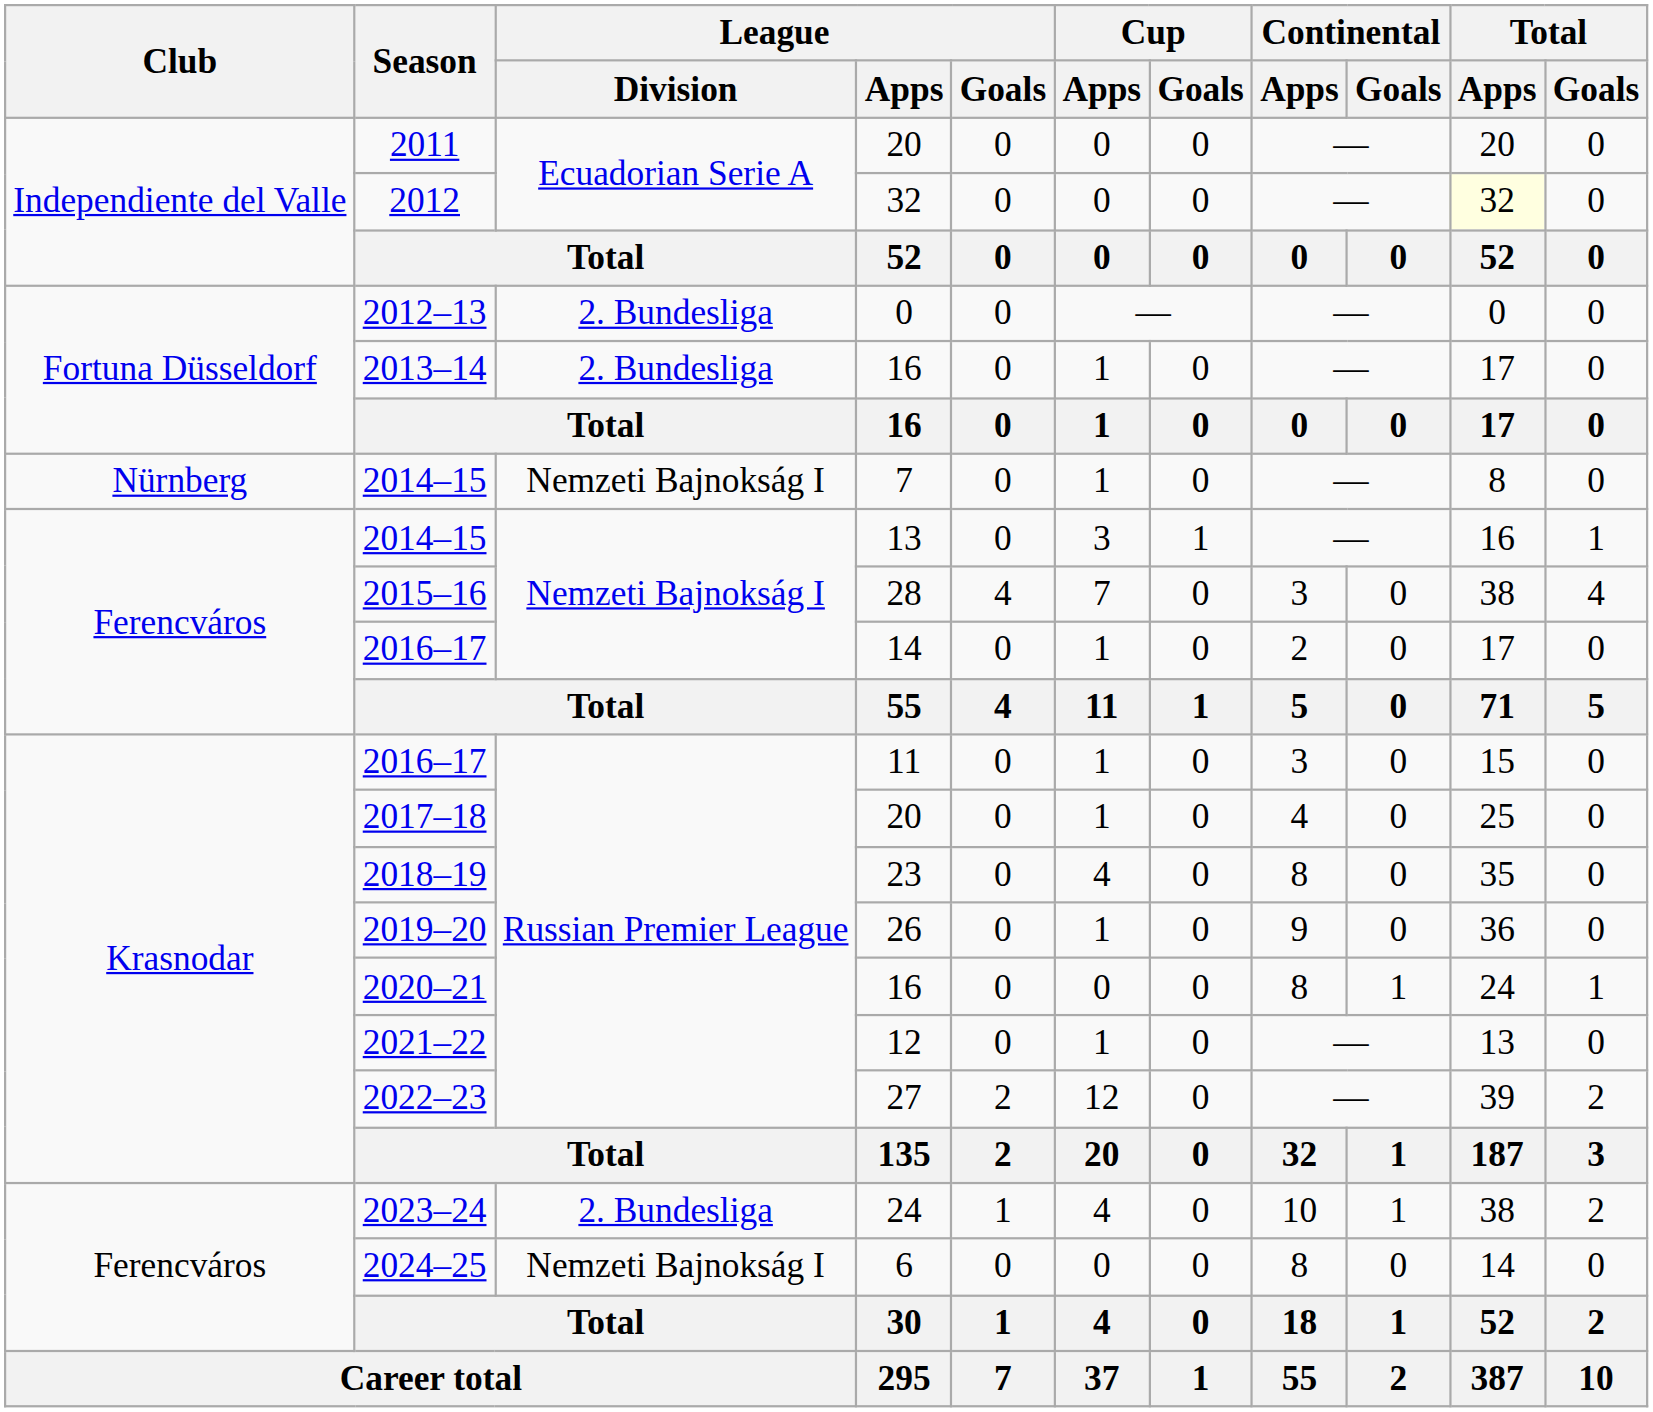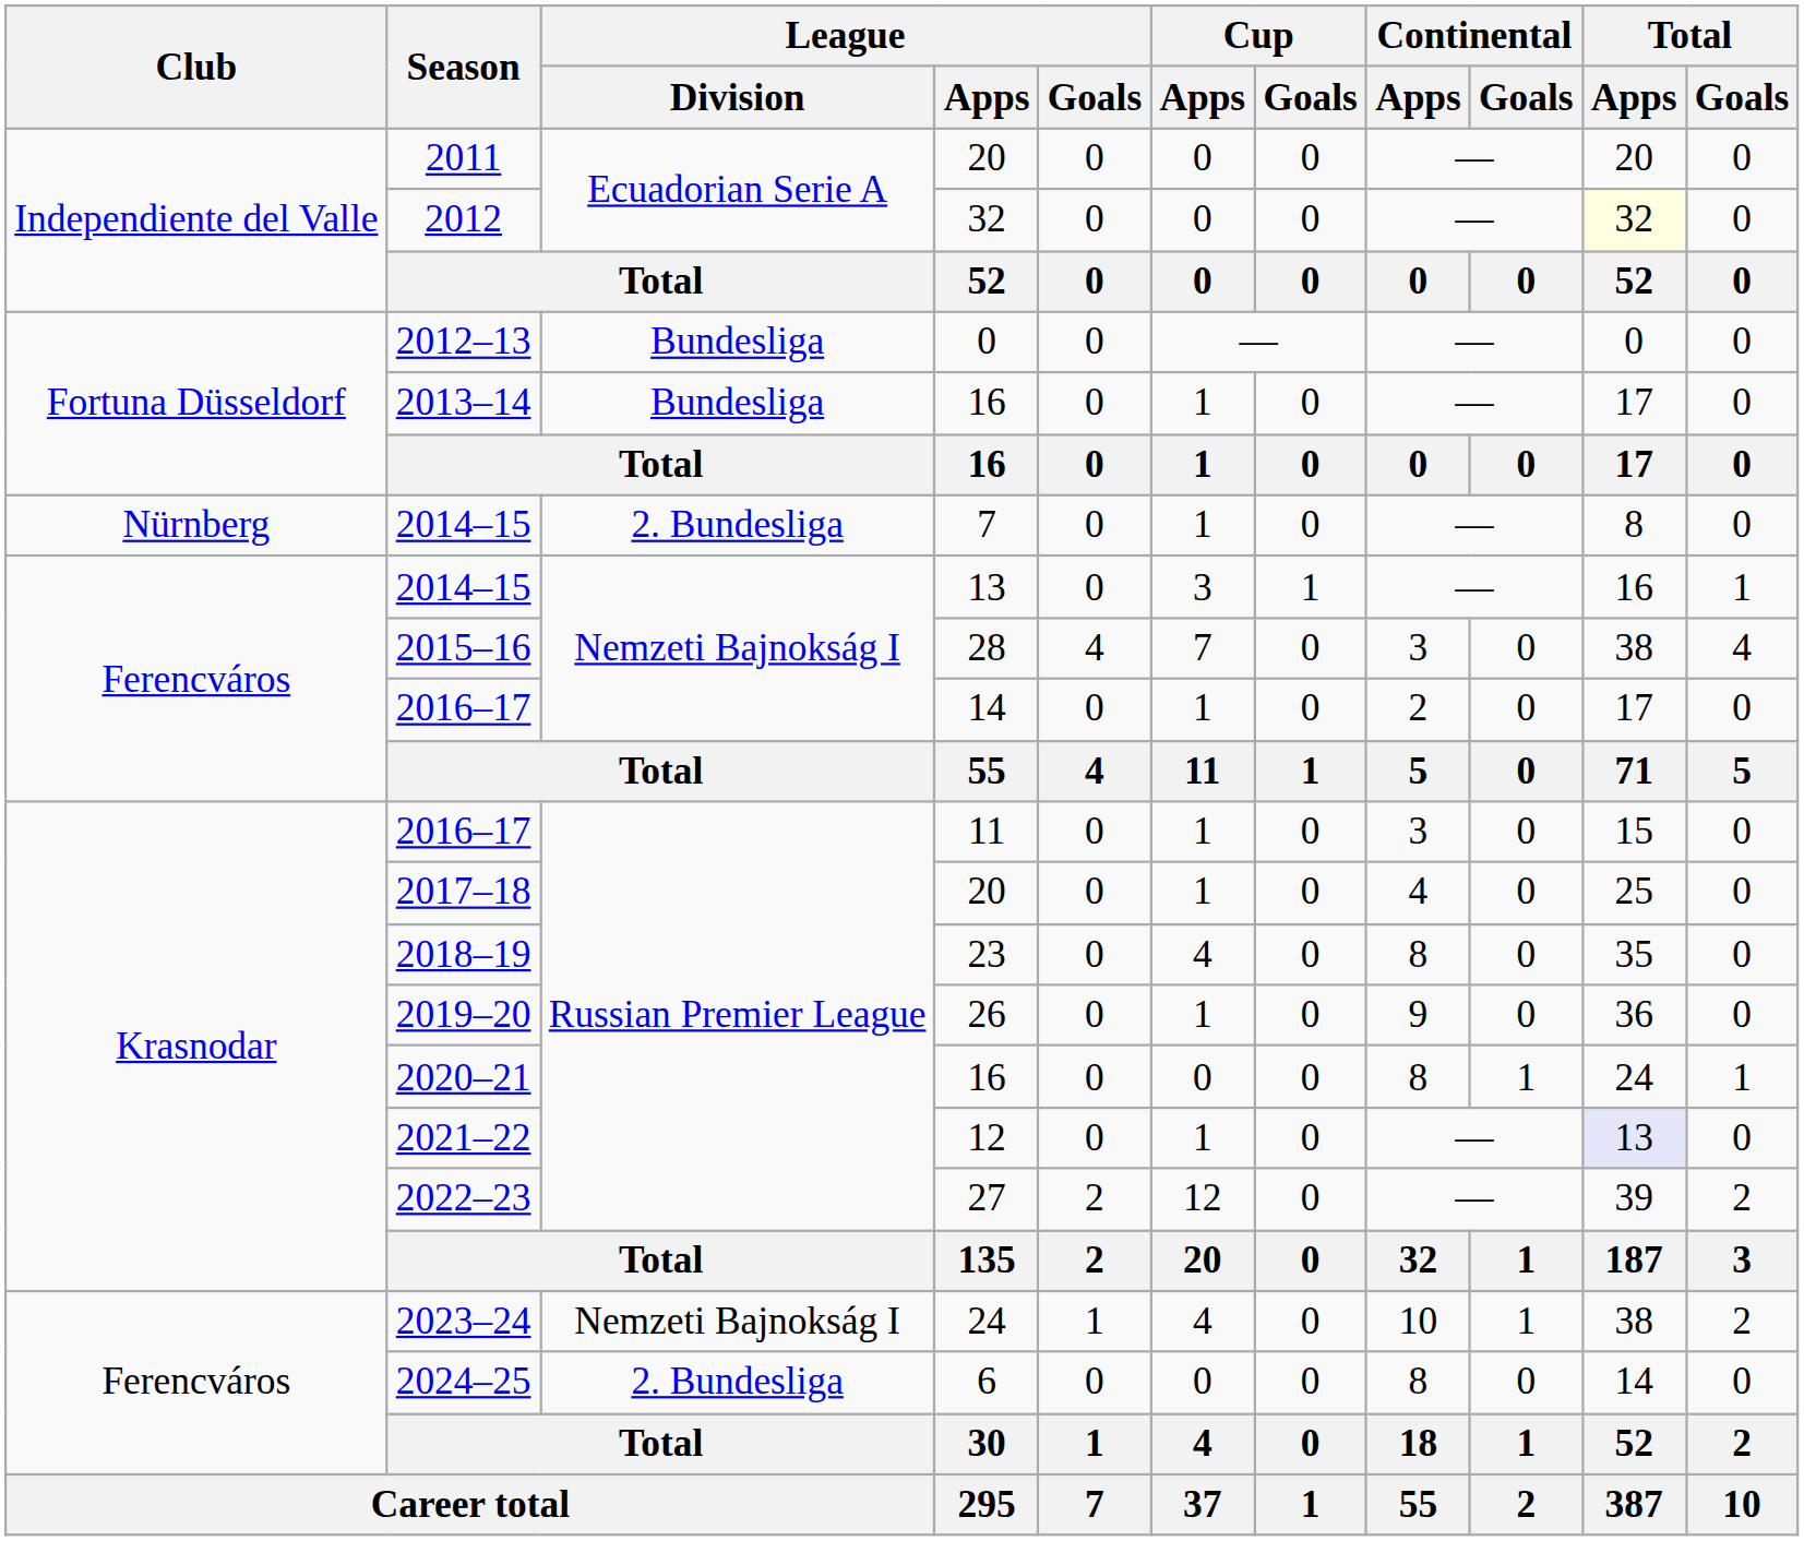2012–13 | League / Division: 2. Bundesliga -> Bundesliga
2013–14 | League / Division: 2. Bundesliga -> Bundesliga
2014–15 / 7 | League / Division: Nemzeti Bajnokság I -> 2. Bundesliga
2021–22 | Total / Apps: no background -> lavender background
2023–24 | League / Division: 2. Bundesliga -> Nemzeti Bajnokság I
2024–25 | League / Division: Nemzeti Bajnokság I -> 2. Bundesliga
